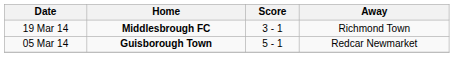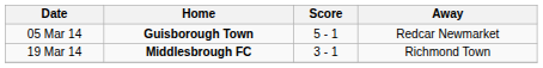rows swapped: 05 Mar 14 <-> 19 Mar 14
